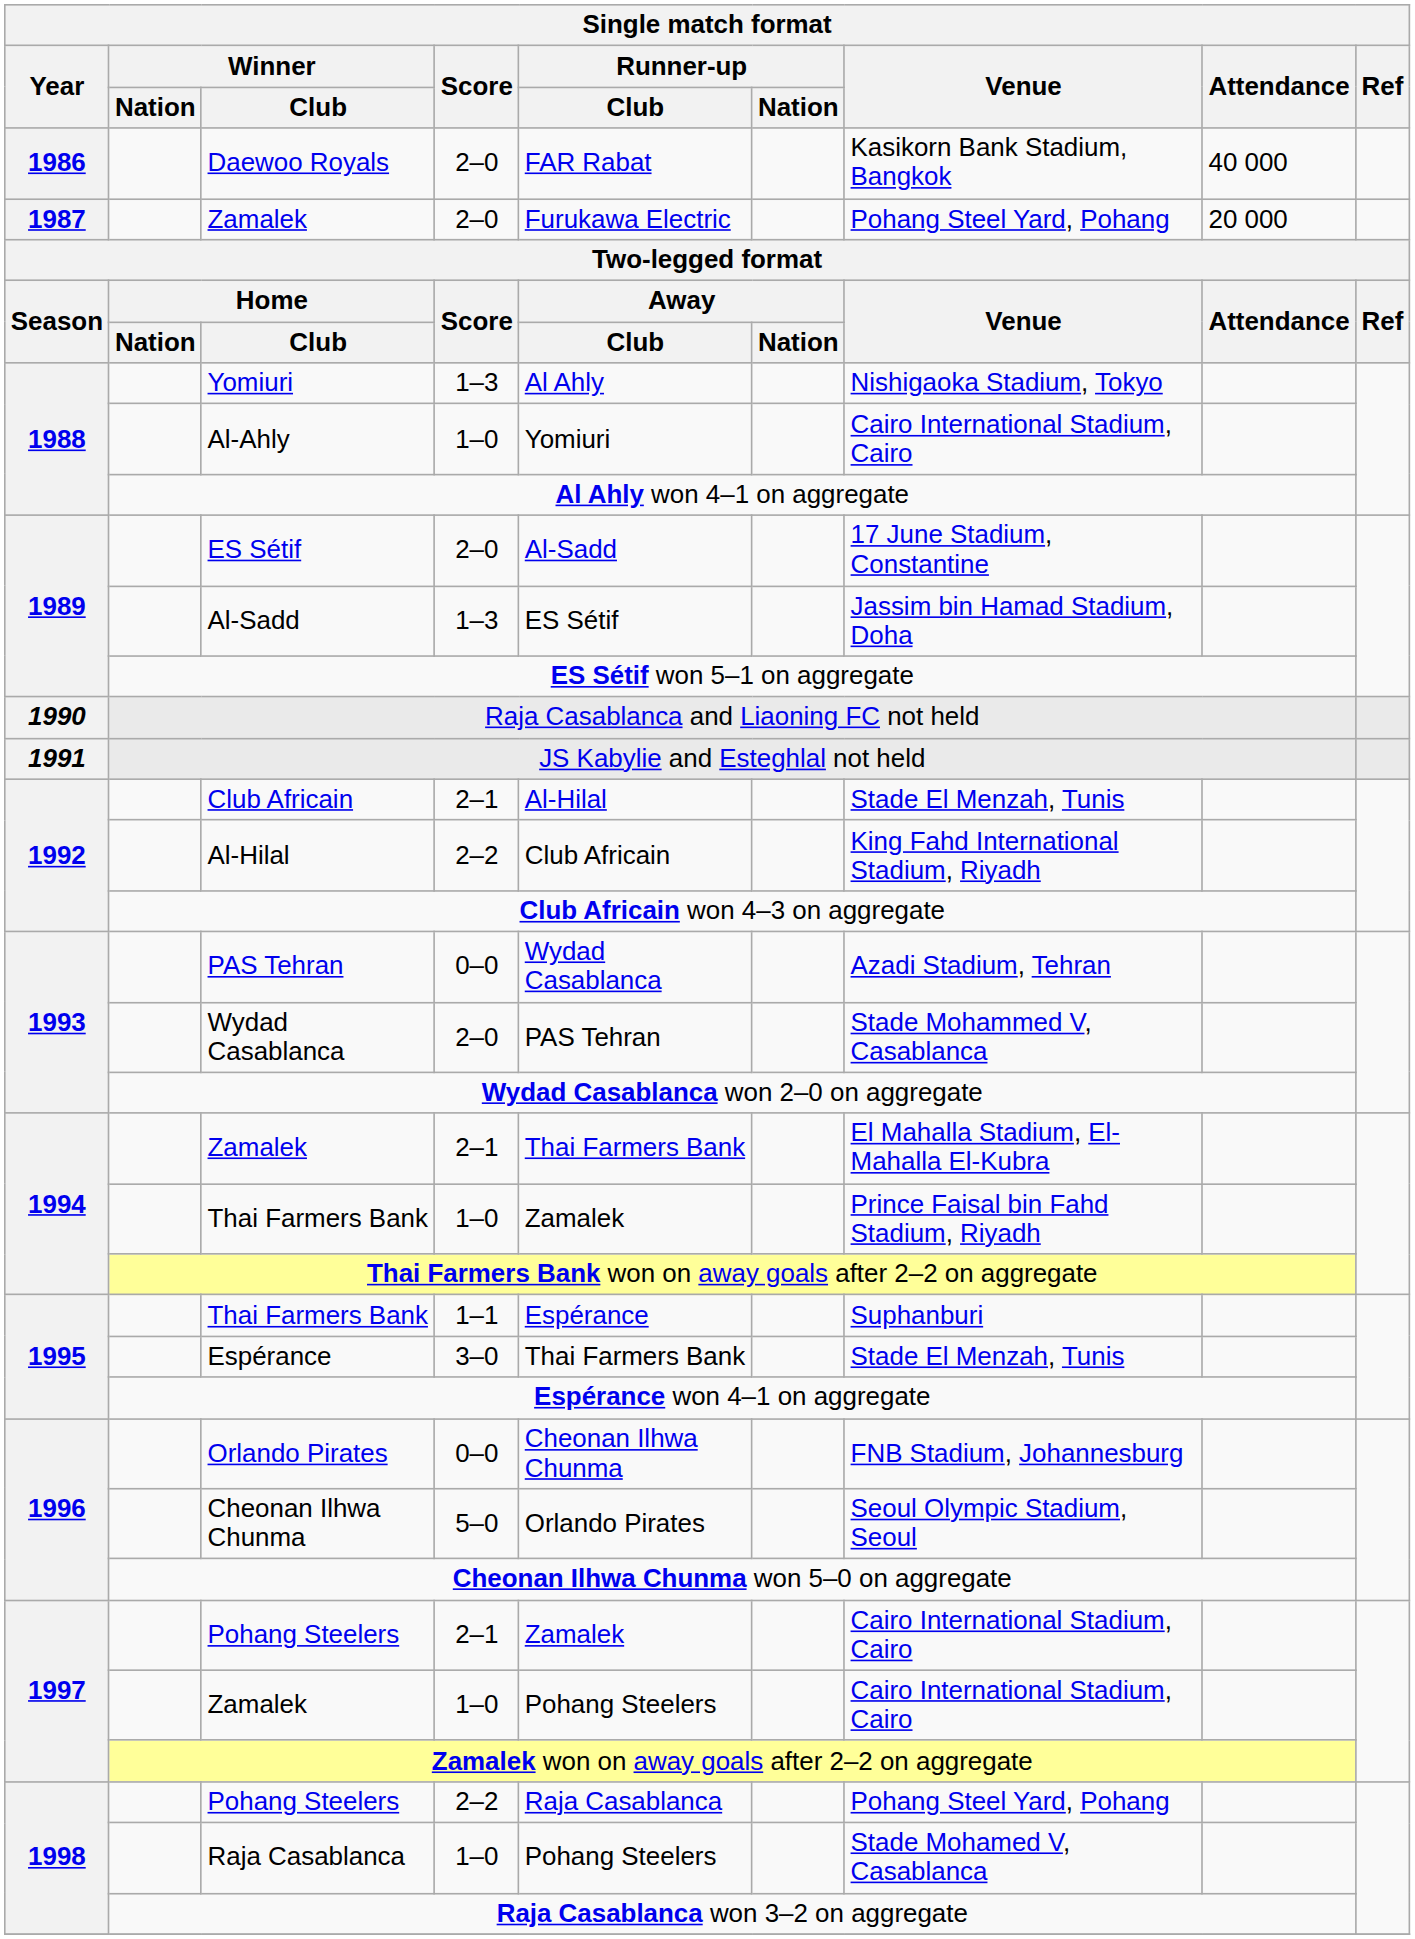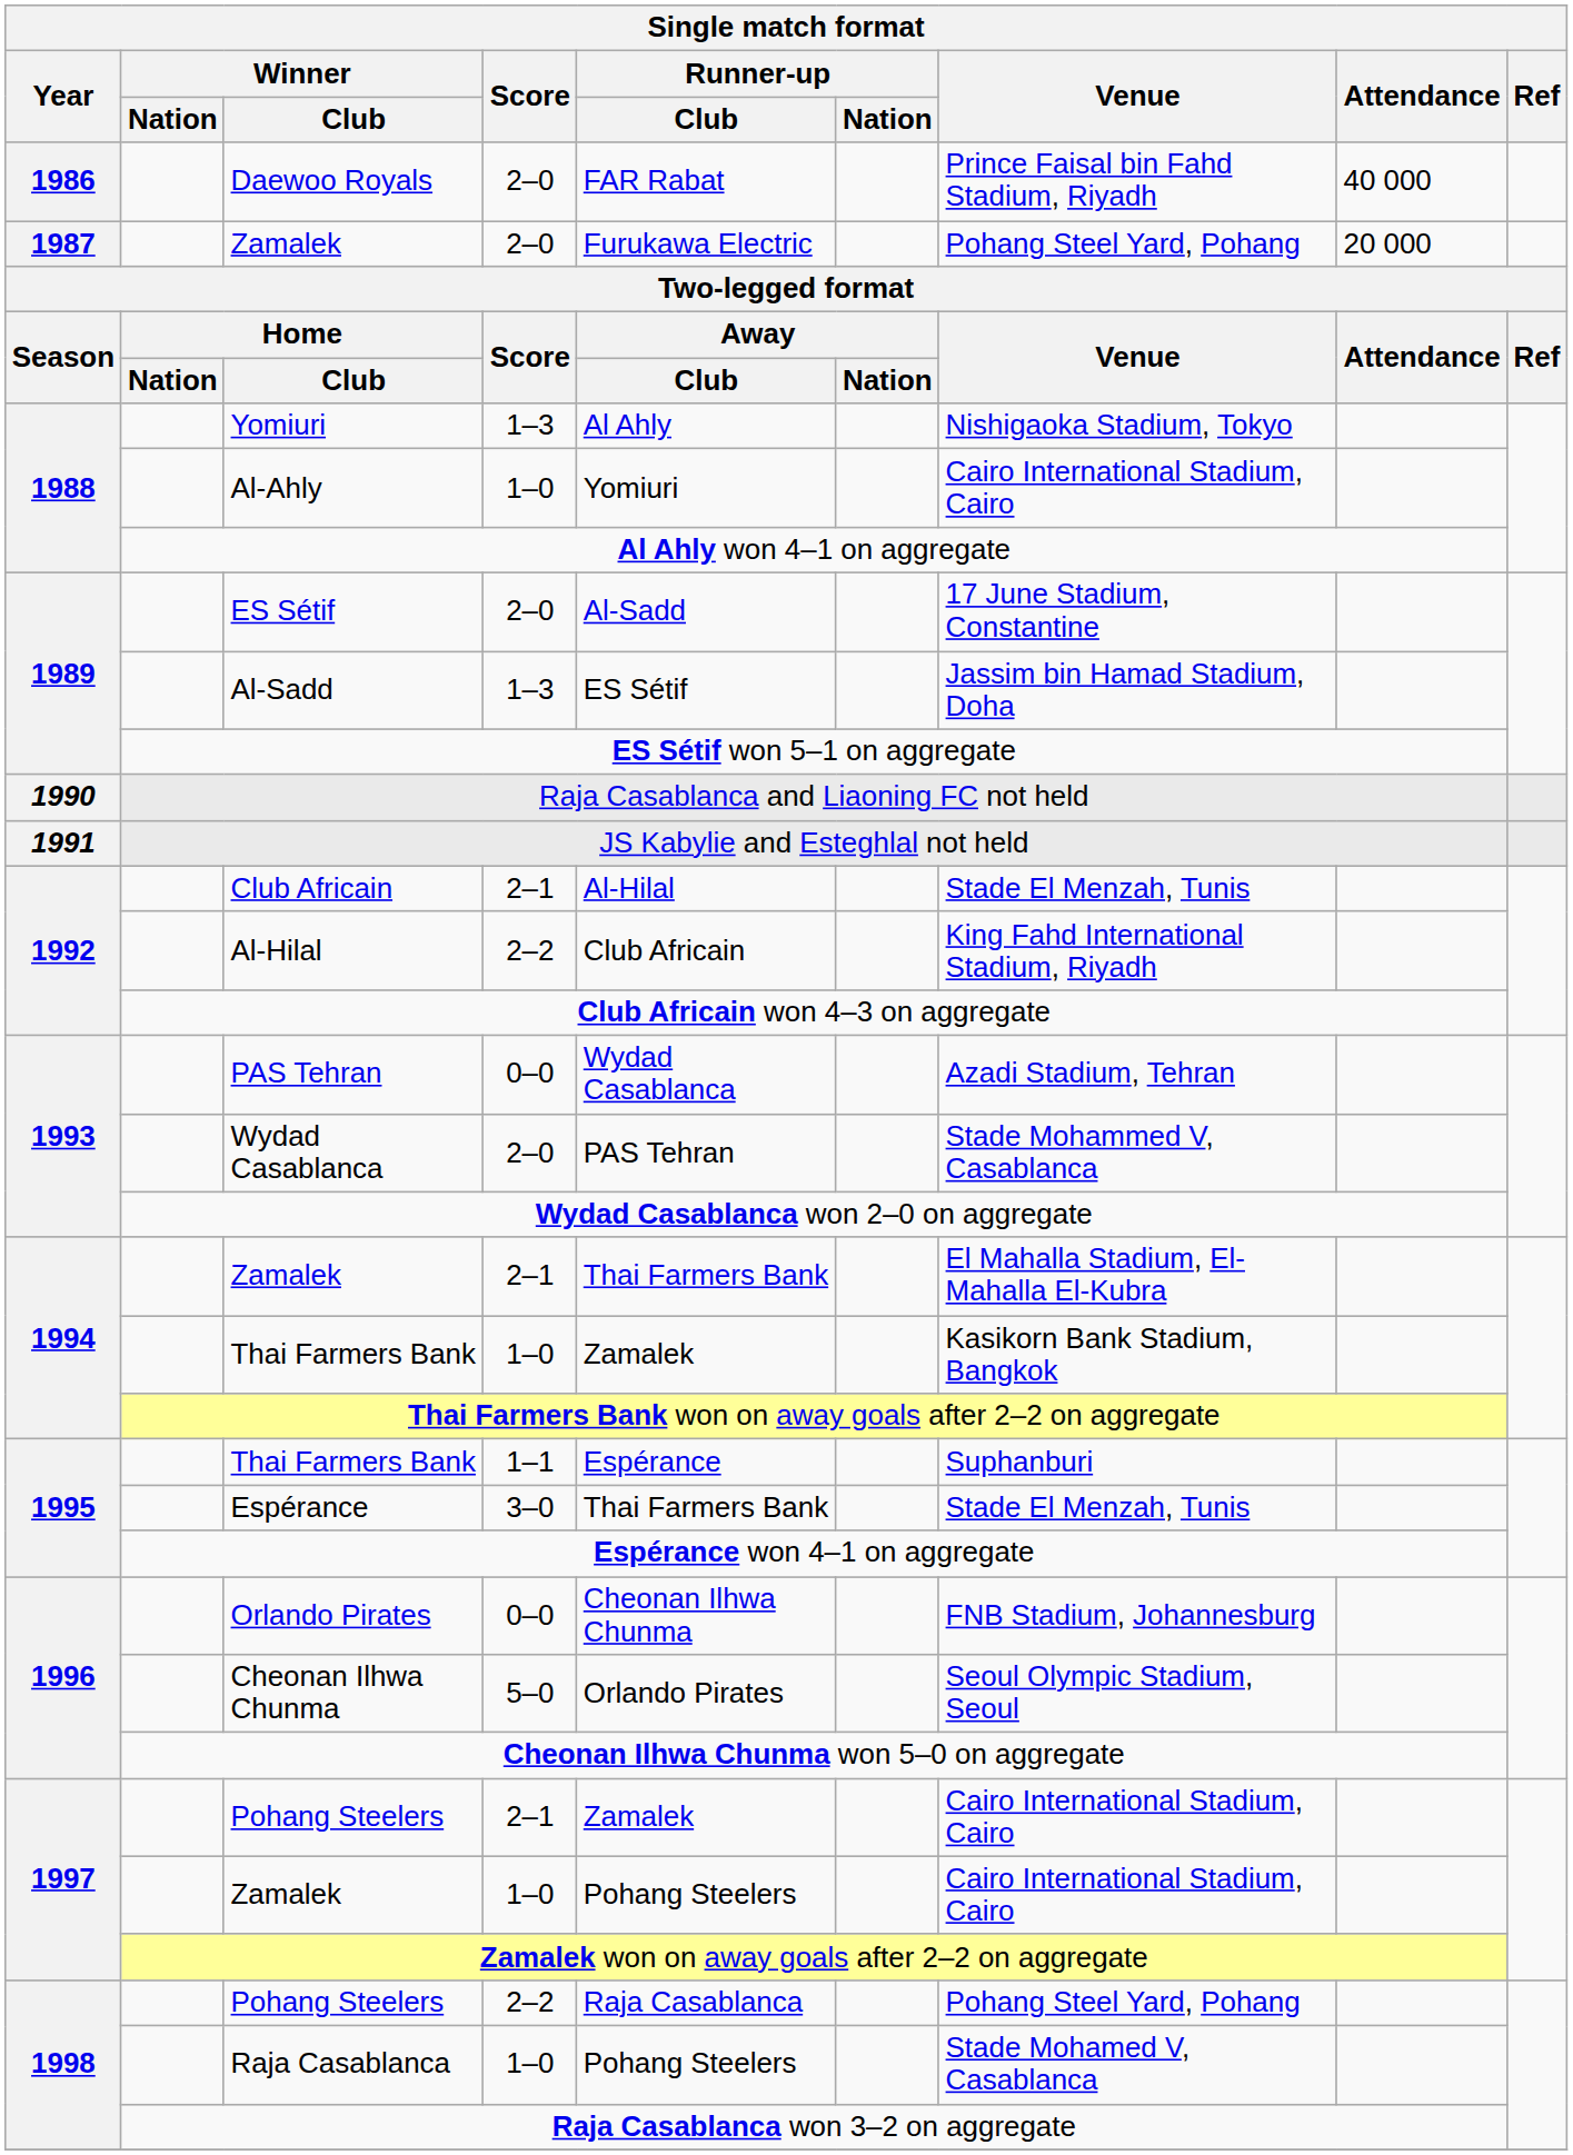Daewoo Royals | Venue: Kasikorn Bank Stadium, Bangkok -> Prince Faisal bin Fahd Stadium, Riyadh
Thai Farmers Bank / 1–0 | Venue: Prince Faisal bin Fahd Stadium, Riyadh -> Kasikorn Bank Stadium, Bangkok
